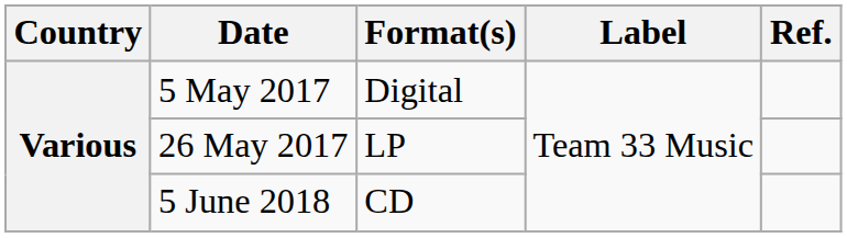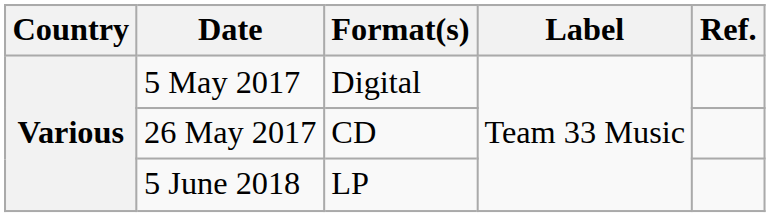26 May 2017 | Format(s): LP -> CD
5 June 2018 | Format(s): CD -> LP
